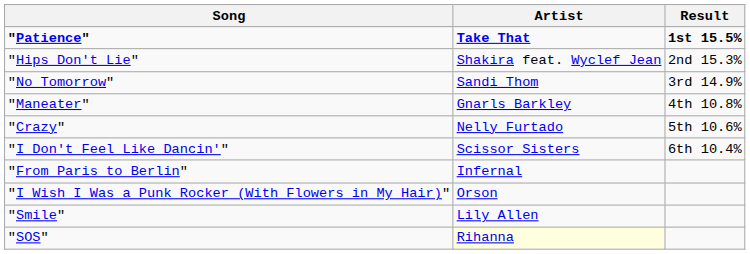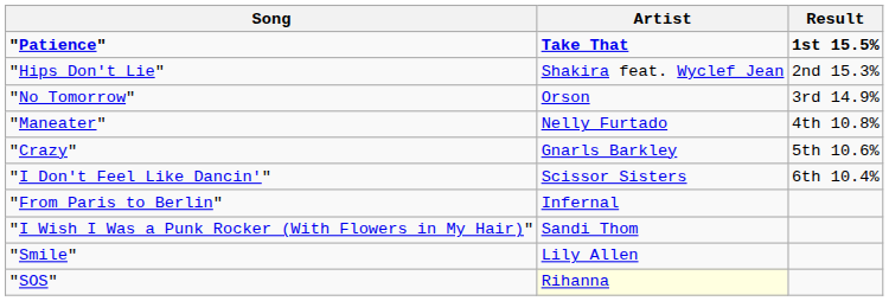"No Tomorrow" | Artist: Sandi Thom -> Orson
"Maneater" | Artist: Gnarls Barkley -> Nelly Furtado
"Crazy" | Artist: Nelly Furtado -> Gnarls Barkley
"I Wish I Was a Punk Rocker (With Flowers in My Hair)" | Artist: Orson -> Sandi Thom
